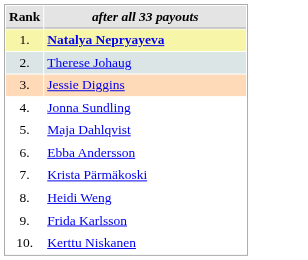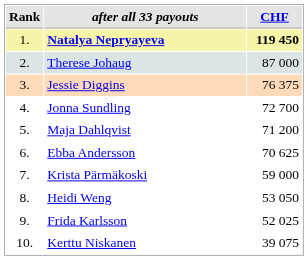+ column: CHF | 119 450 | 87 000 | 76 375 | 72 700 | 71 200 | 70 625 | 59 000 | 53 050 | 52 025 | 39 075
